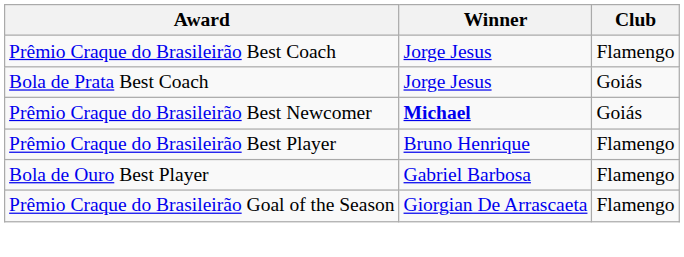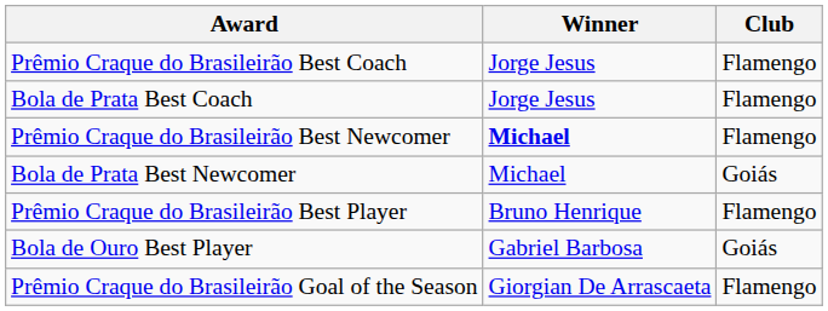Bola de Prata Best Coach | Club: Goiás -> Flamengo
Prêmio Craque do Brasileirão Best Newcomer | Club: Goiás -> Flamengo
+ row: Bola de Prata Best Newcomer | Michael | Goiás
Bola de Ouro Best Player | Club: Flamengo -> Goiás
